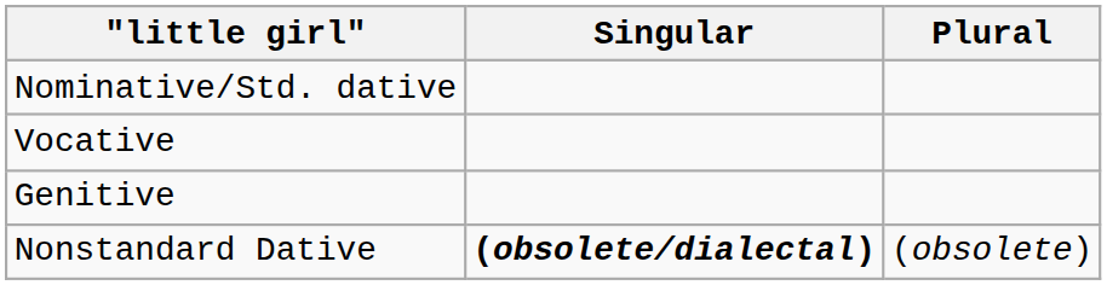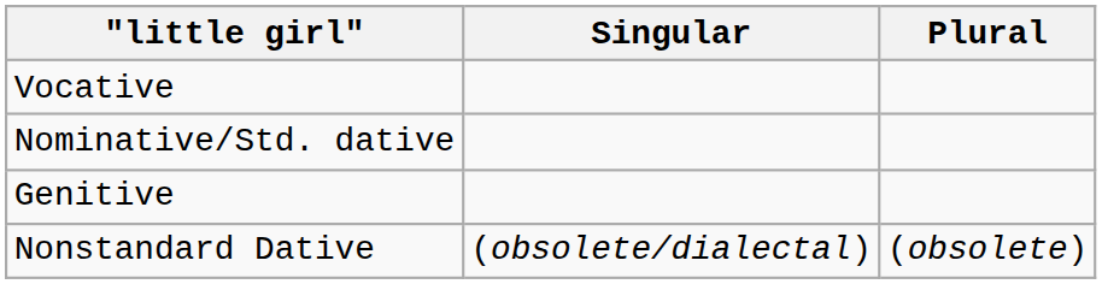rows swapped: Nominative/Std. dative <-> Vocative
Nonstandard Dative | Singular: bold -> normal
